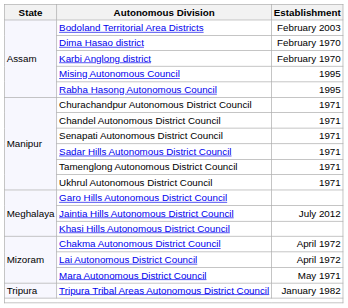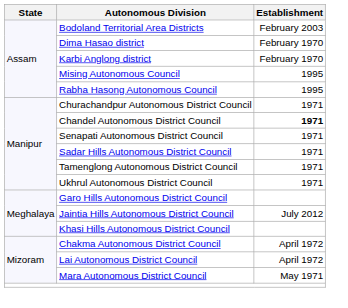Chandel Autonomous District Council | Establishment: normal -> bold
- row: Tripura | Tripura Tribal Areas Autonomous District Council | January 1982
